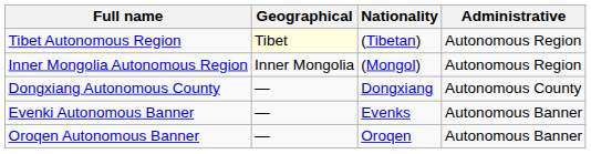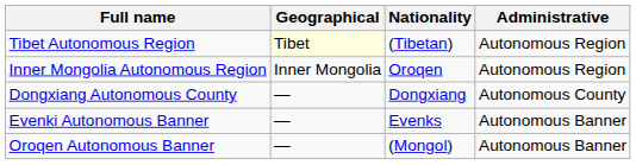Inner Mongolia Autonomous Region | Nationality: (Mongol) -> Oroqen
Oroqen Autonomous Banner | Nationality: Oroqen -> (Mongol)
